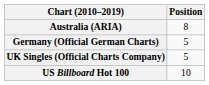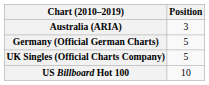Australia (ARIA) | Position: 8 -> 3
